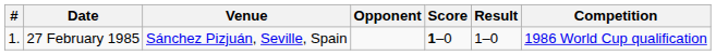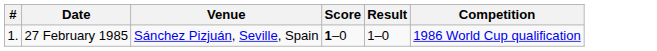- column: Opponent
